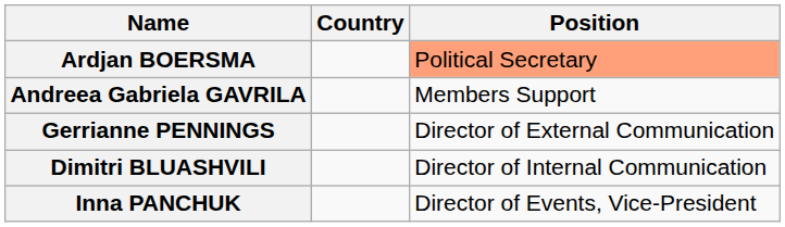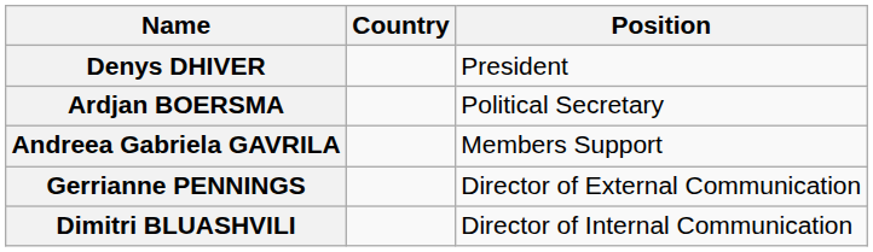+ row: Denys DHIVER | President
Ardjan BOERSMA | Position: lightsalmon background -> no background
- row: Inna PANCHUK | Director of Events, Vice-President
